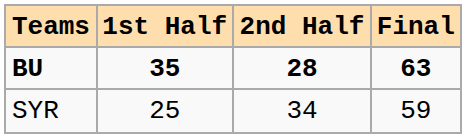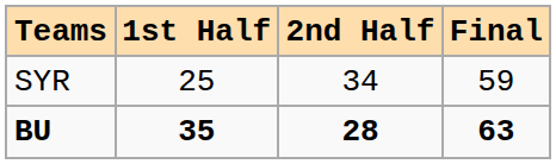rows swapped: BU <-> SYR
